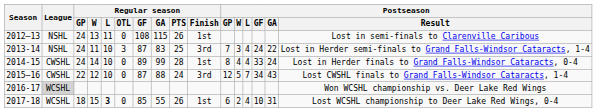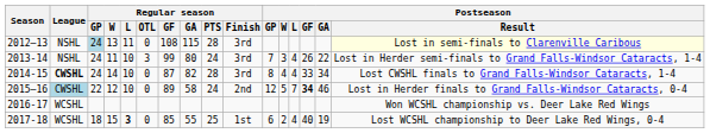2012–13 | Regular season / GP: no background -> lightblue background
2012–13 | Regular season / PTS: 26 -> 28
2012–13 | Regular season / Finish: 1st -> 3rd
2012–13 | Postseason / Result: no background -> lightyellow background
2013-14 | Regular season / GF: 87 -> 99
2013-14 | Regular season / GA: 83 -> 80
2013-14 | Regular season / PTS: 25 -> 24
2013-14 | Postseason / GF: 24 -> 26
2014-15 | League: normal -> bold
2014-15 | Regular season / GF: 89 -> 87
2014-15 | Regular season / GA: 99 -> 82
2014-15 | Regular season / Finish: 1st -> 3rd
2014-15 | Postseason / GA: 24 -> 34
2014-15 | Postseason / Result: Lost in Herder finals to Grand Falls-Windsor Cataracts, 0-4 -> Lost CWSHL finals to Grand Falls-Windsor Cataracts, 1-4
2015–16 | League: no background -> lightblue background
2015–16 | Regular season / GF: 87 -> 89
2015–16 | Regular season / GA: 88 -> 58
2015–16 | Regular season / Finish: 3rd -> 2nd
2015–16 | Postseason / GF: normal -> bold
2015–16 | Postseason / GA: 43 -> 46
2015–16 | Postseason / Result: Lost CWSHL finals to Grand Falls-Windsor Cataracts, 1-4 -> Lost in Herder finals to Grand Falls-Windsor Cataracts, 0-4
2016-17 | League: lightgrey background -> no background
2017-18 | Regular season / PTS: 26 -> 25
2017-18 | Postseason / GF: 10 -> 40
2017-18 | Postseason / GA: 31 -> 19
